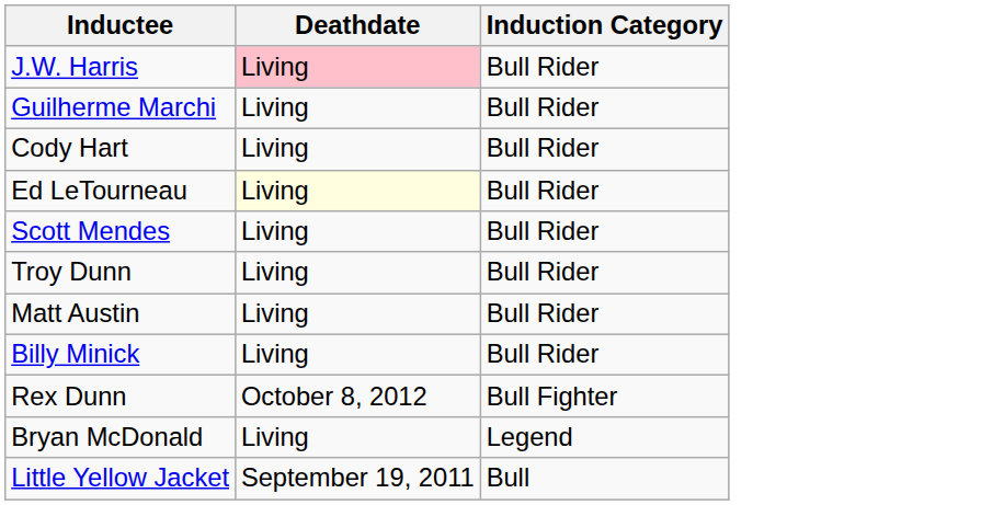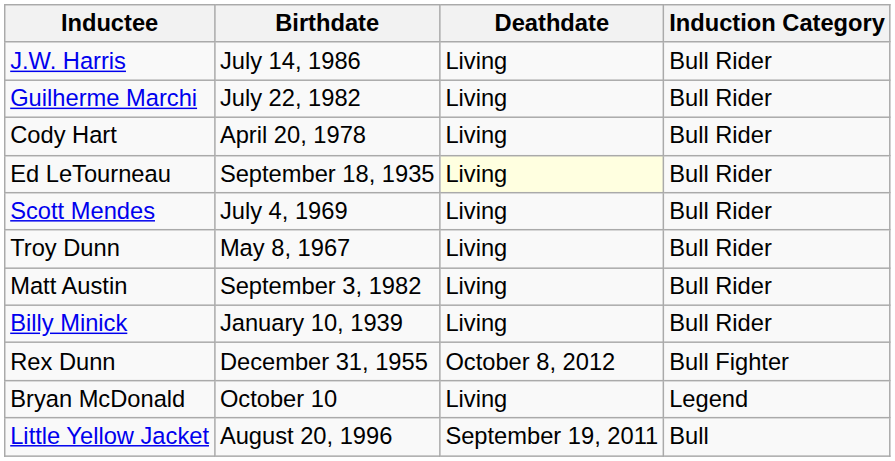+ column: Birthdate | July 14, 1986 | July 22, 1982 | April 20, 1978 | September 18, 1935 | July 4, 1969 | May 8, 1967 | September 3, 1982 | January 10, 1939 | December 31, 1955 | October 10 | August 20, 1996
J.W. Harris | Deathdate: pink background -> no background
